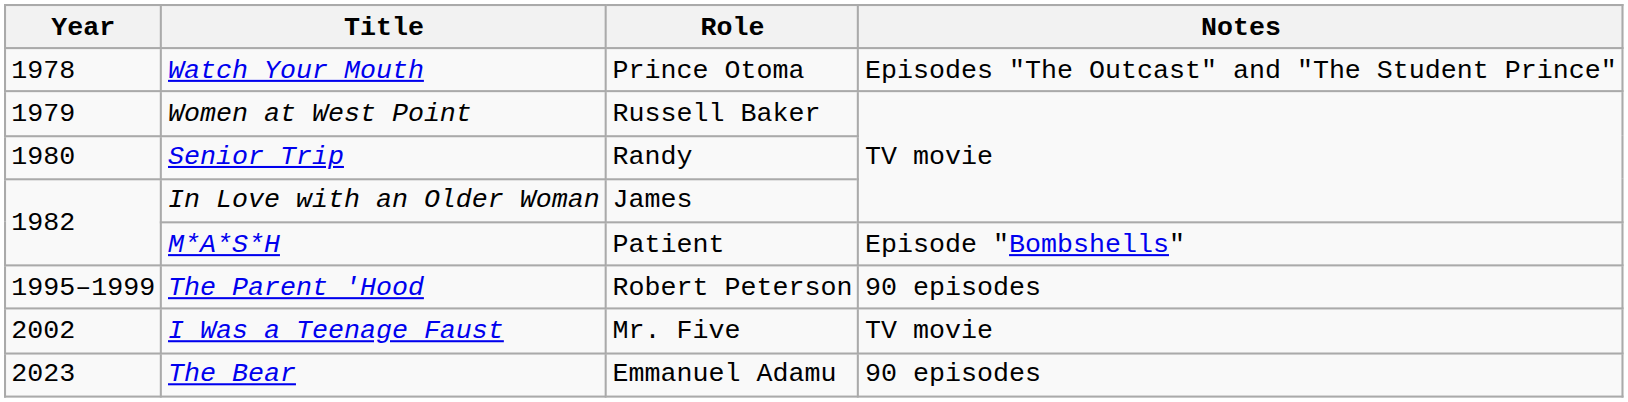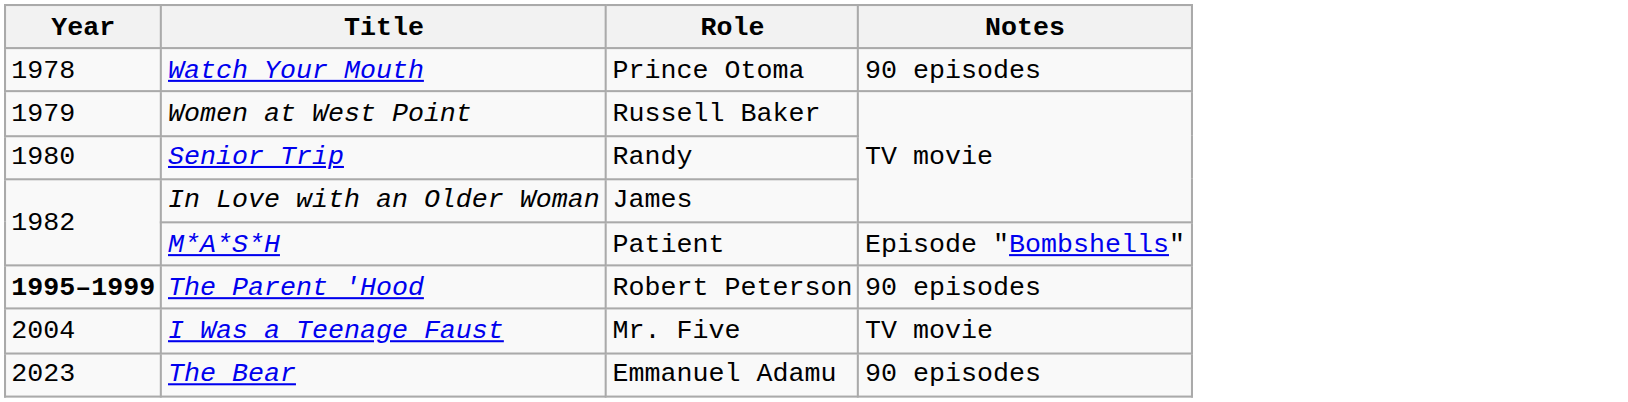Watch Your Mouth | Notes: Episodes "The Outcast" and "The Student Prince" -> 90 episodes
The Parent 'Hood | Year: normal -> bold
I Was a Teenage Faust | Year: 2002 -> 2004
